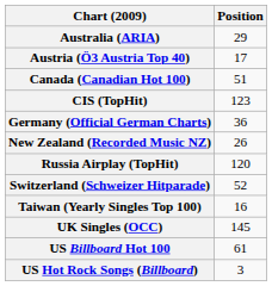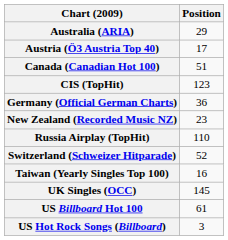New Zealand (Recorded Music NZ) | Position: 26 -> 23
Russia Airplay (TopHit) | Position: 120 -> 110
